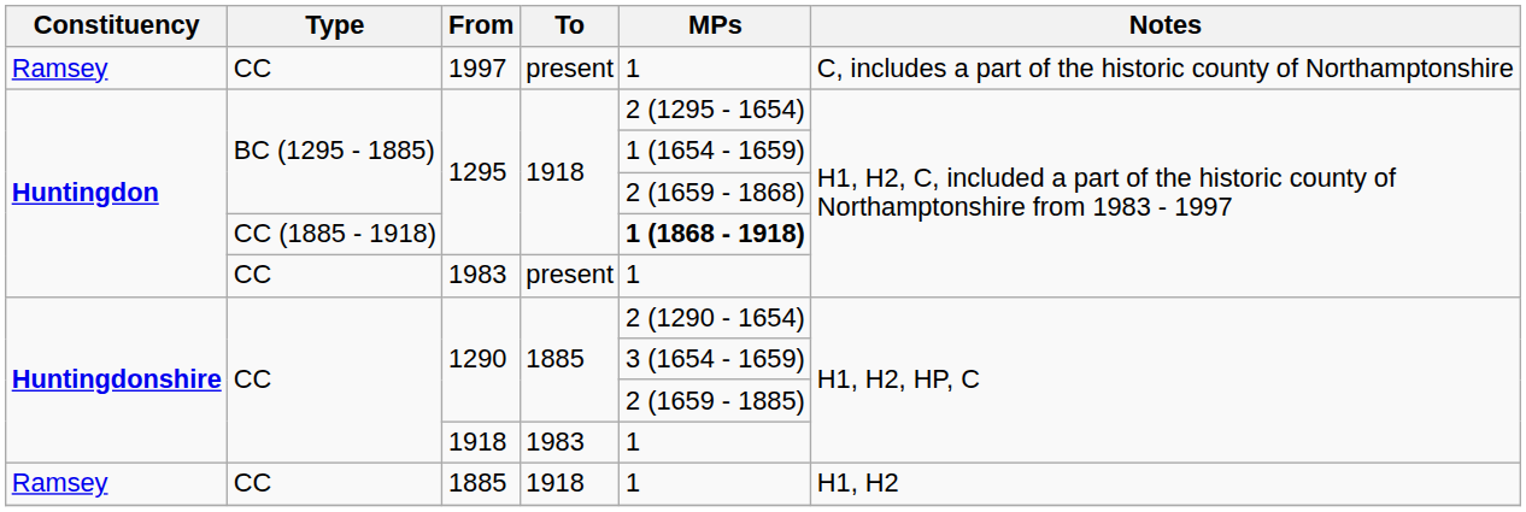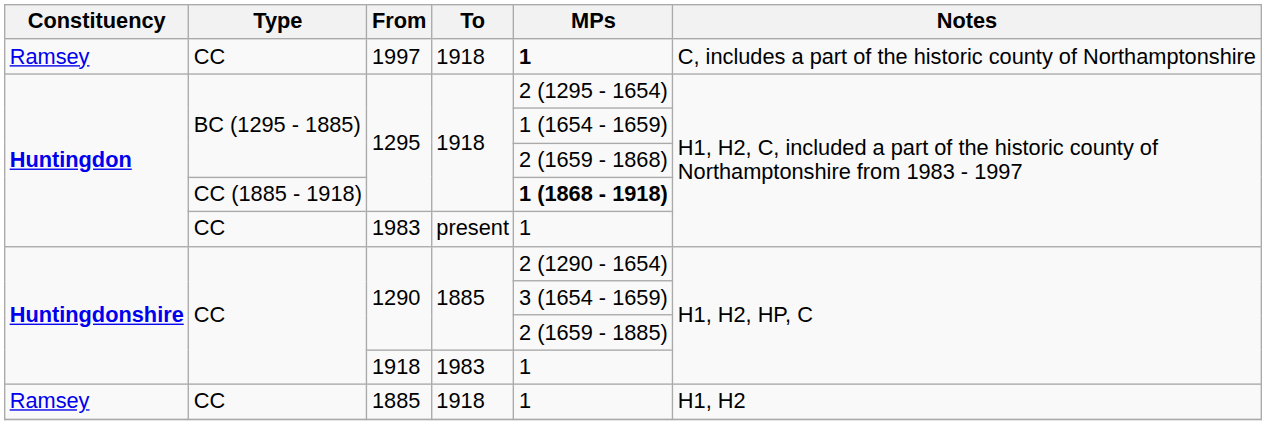1997 | To: present -> 1918
1997 | MPs: normal -> bold
